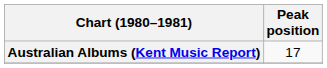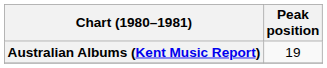Australian Albums (Kent Music Report) | Peak position: 17 -> 19
